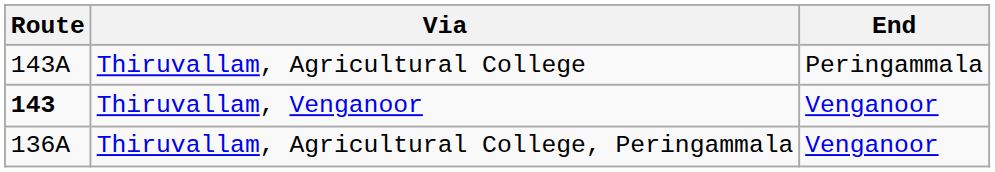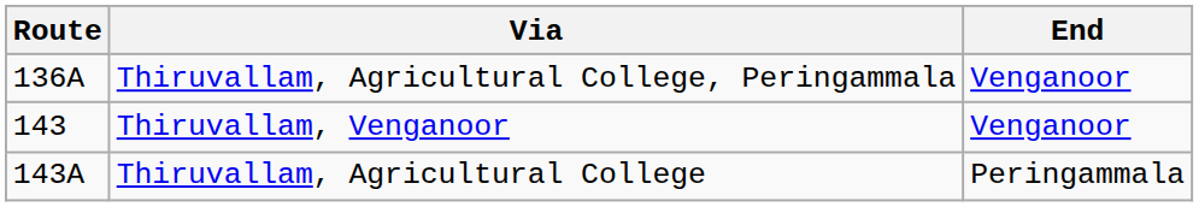rows swapped: Thiruvallam, Agricultural College, Peringammala <-> Thiruvallam, Agricultural College
Thiruvallam, Venganoor | Route: bold -> normal
